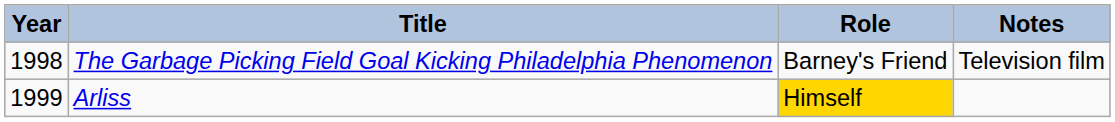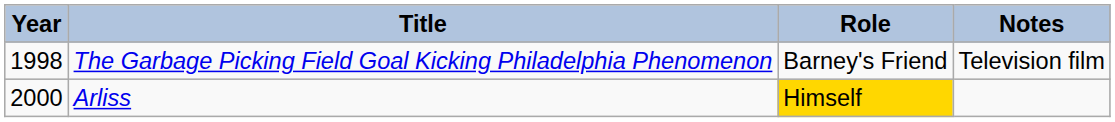Arliss | Year: 1999 -> 2000
